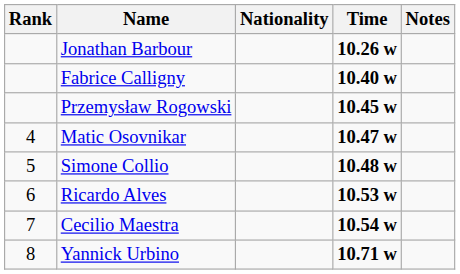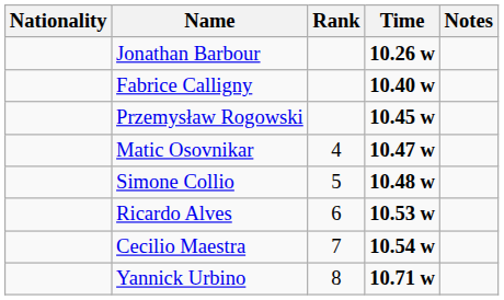columns swapped: Rank <-> Nationality
